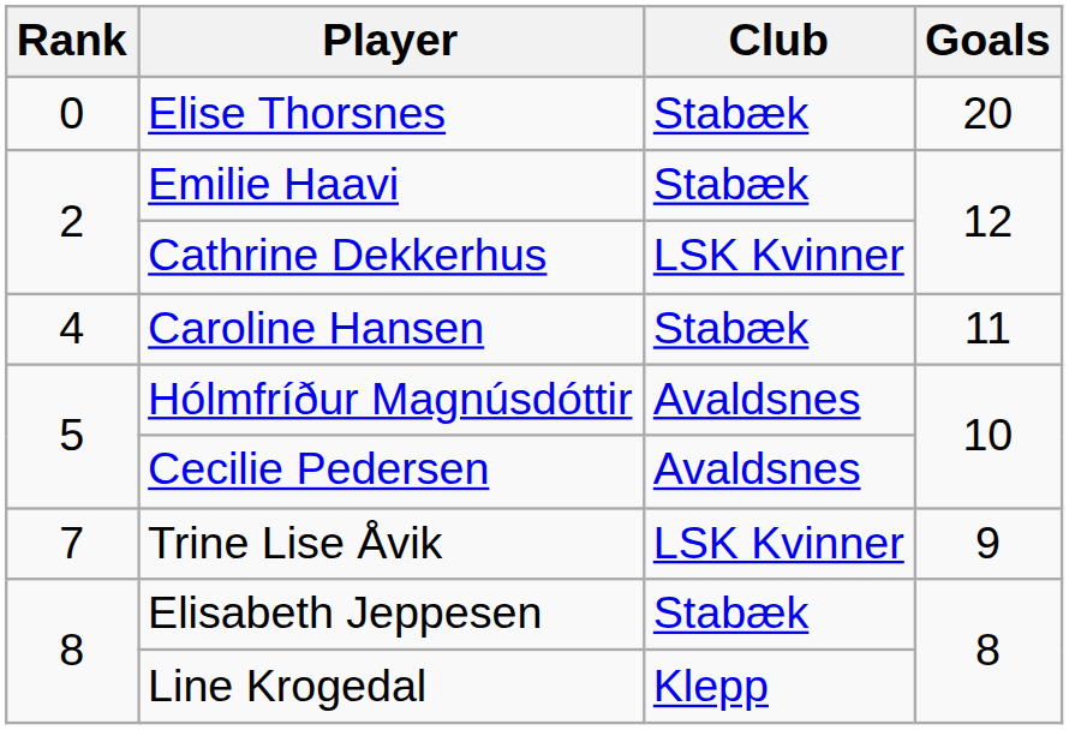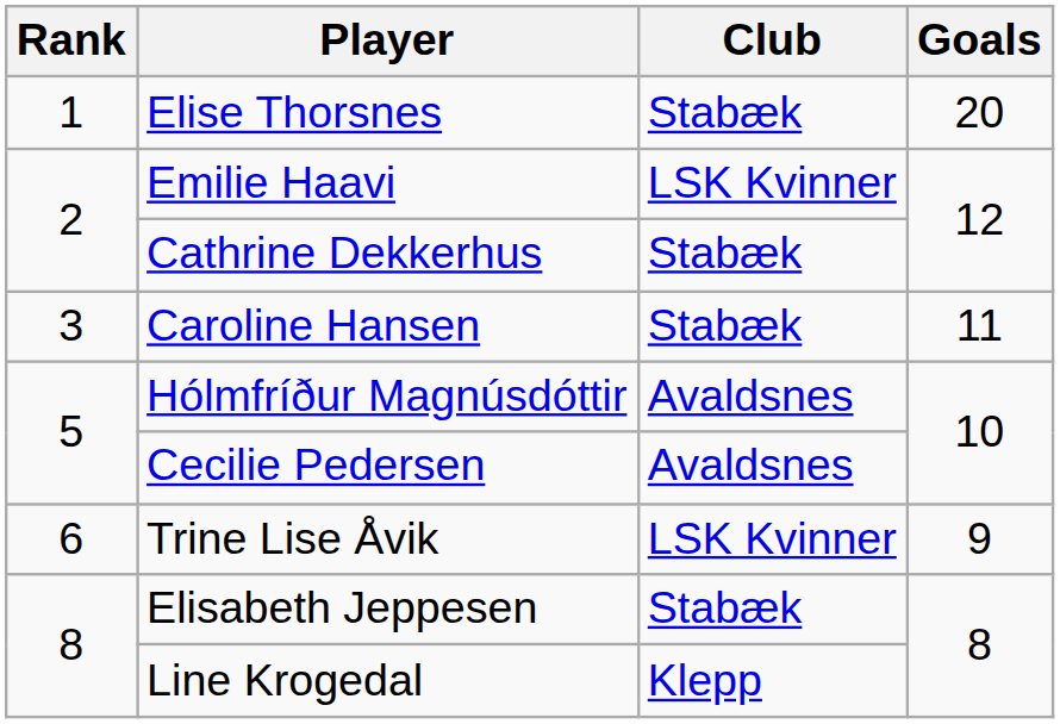Elise Thorsnes | Rank: 0 -> 1
Emilie Haavi | Club: Stabæk -> LSK Kvinner
Cathrine Dekkerhus | Club: LSK Kvinner -> Stabæk
Caroline Hansen | Rank: 4 -> 3
Trine Lise Åvik | Rank: 7 -> 6
